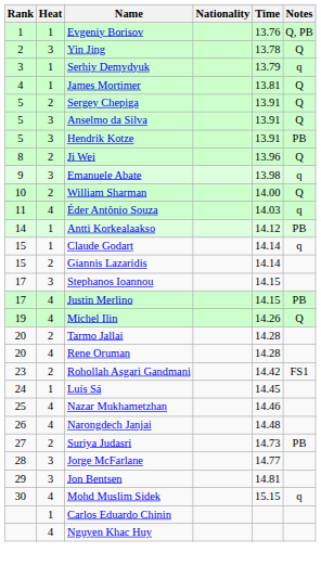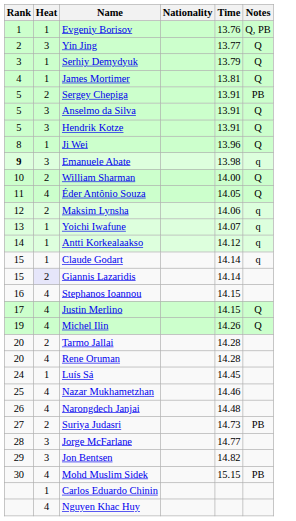Yin Jing | Time: 13.78 -> 13.77
Serhiy Demydyuk | Notes: q -> Q
Sergey Chepiga | Notes: Q -> PB
Hendrik Kotze | Notes: PB -> Q
Ji Wei | Heat: 2 -> 1
Emanuele Abate | Rank: normal -> bold
Éder Antônio Souza | Time: 14.03 -> 14.05
Éder Antônio Souza | Notes: q -> Q
+ row: 12 | 2 | Maksim Lynsha | 14.06 | q
+ row: 13 | 1 | Yoichi Iwafune | 14.07 | q
Antti Korkealaakso | Notes: PB -> q
Giannis Lazaridis | Heat: no background -> lavender background
Stephanos Ioannou | Rank: 17 -> 16
Stephanos Ioannou | Heat: 3 -> 4
Justin Merlino | Notes: PB -> Q
- row: 23 | 2 | Rohollah Asgari Gandmani | 14.42 | FS1
Jon Bentsen | Time: 14.81 -> 14.82
Mohd Muslim Sidek | Notes: q -> PB
